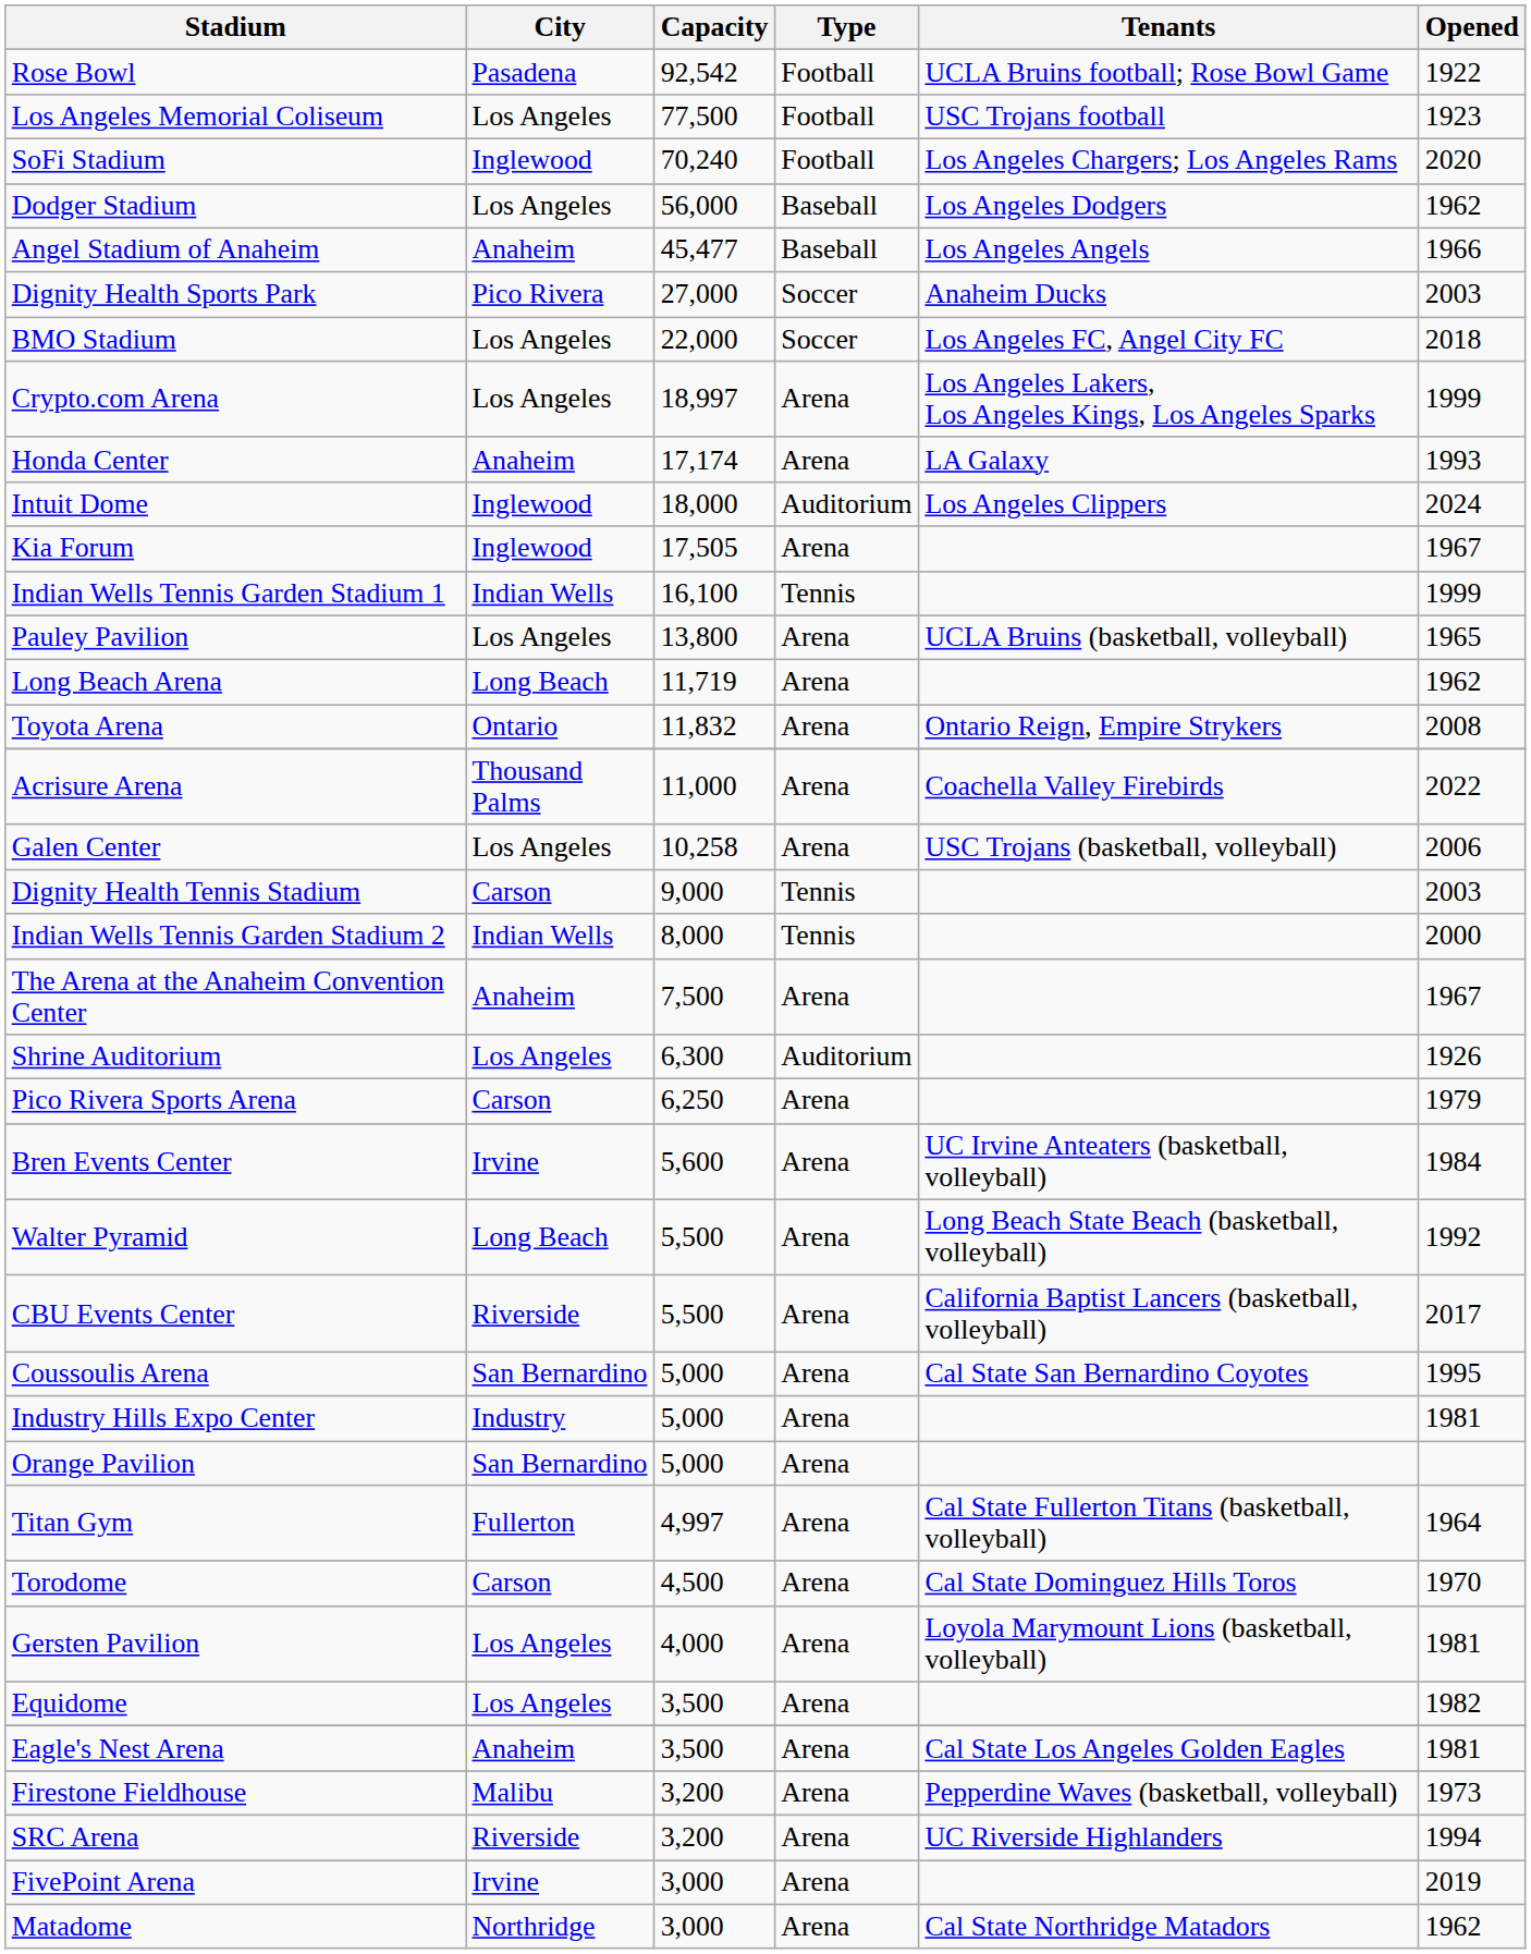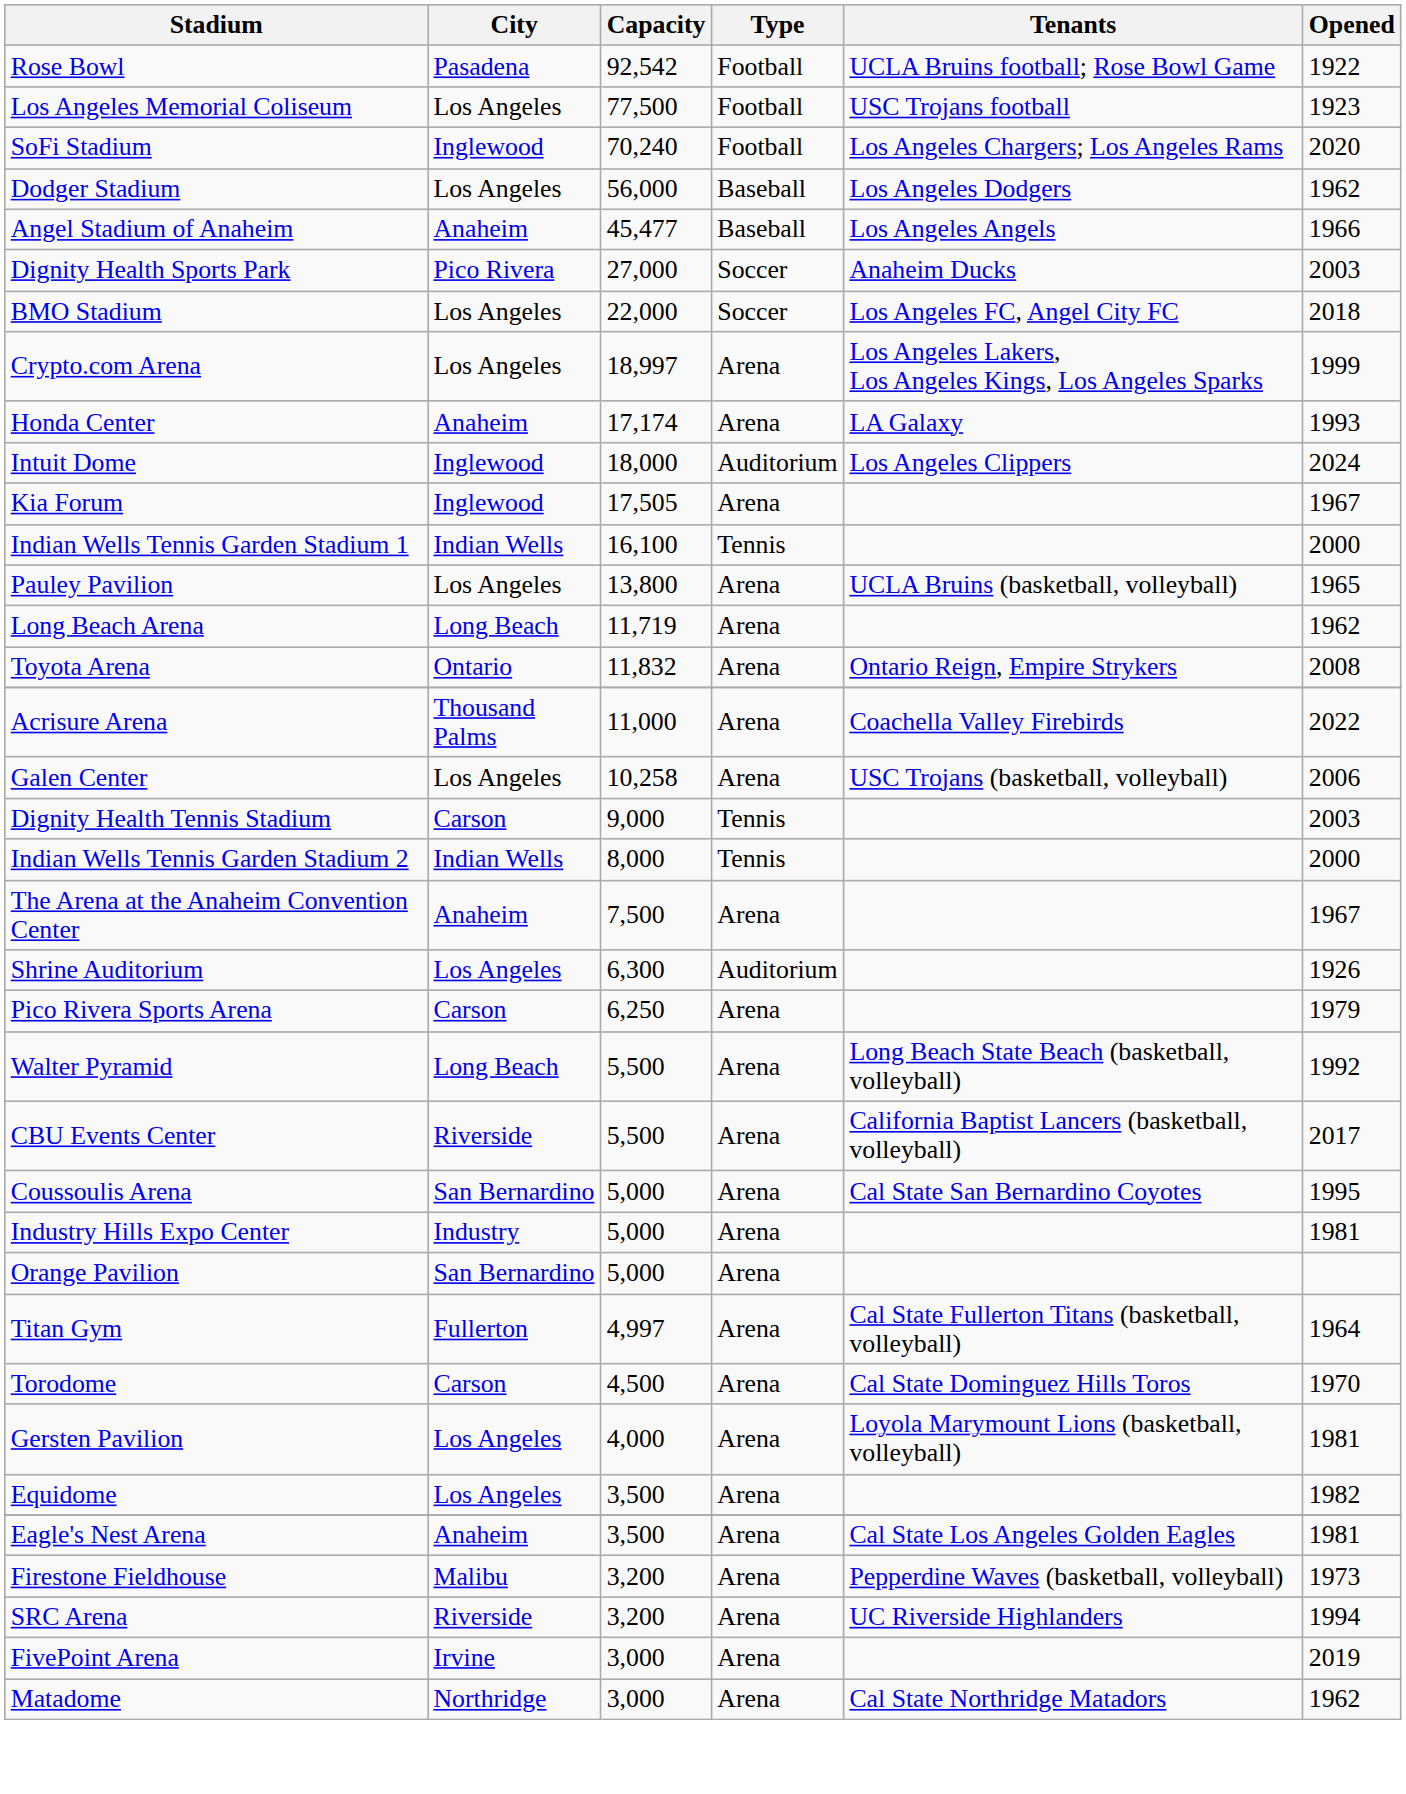Indian Wells Tennis Garden Stadium 1 | Opened: 1999 -> 2000
- row: Bren Events Center | Irvine | 5,600 | Arena | UC Irvine Anteaters (basketball, volleyball) | 1984
